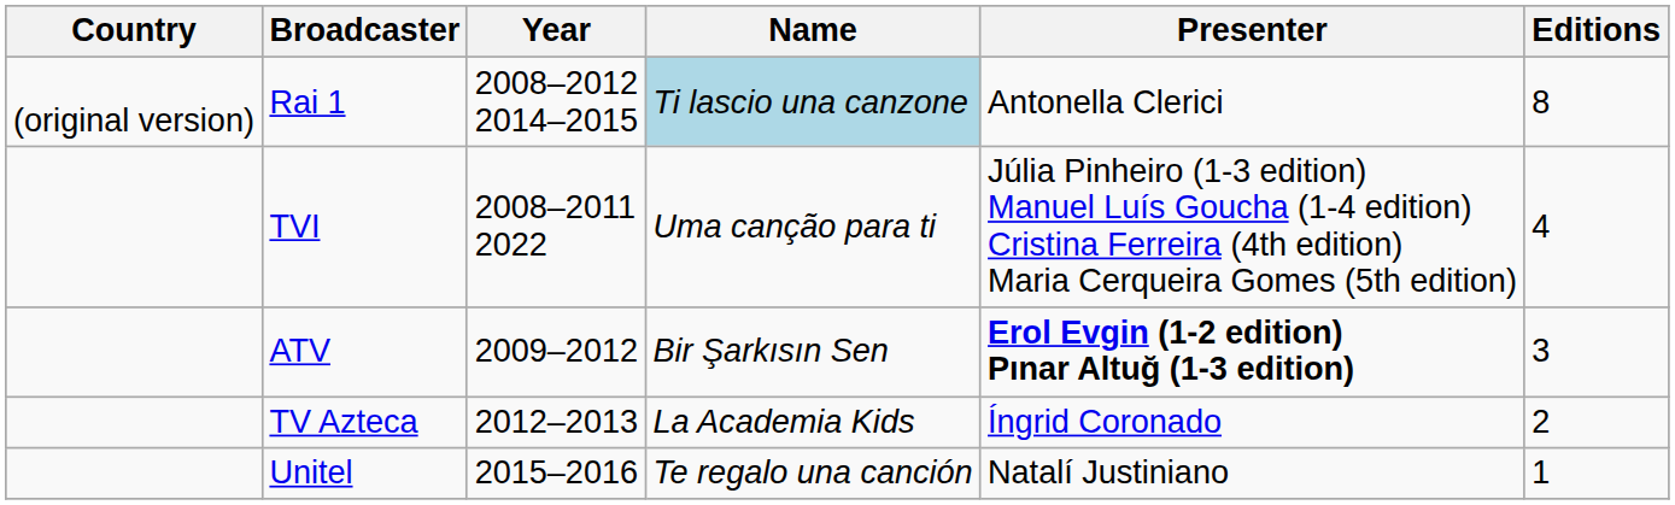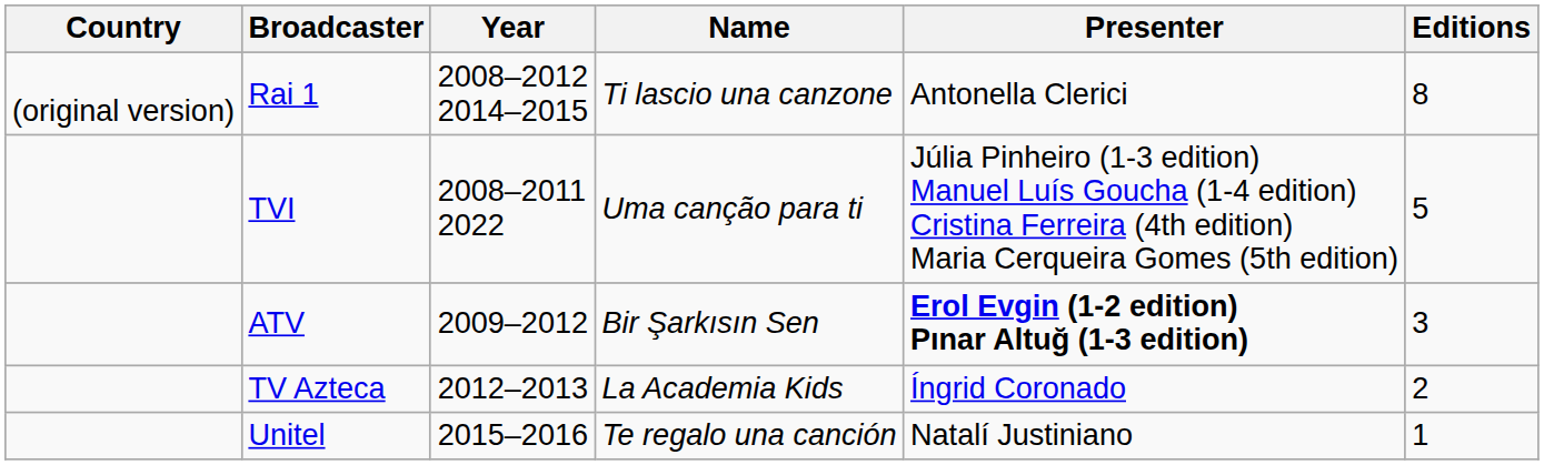Rai 1 | Name: lightblue background -> no background
TVI | Editions: 4 -> 5
